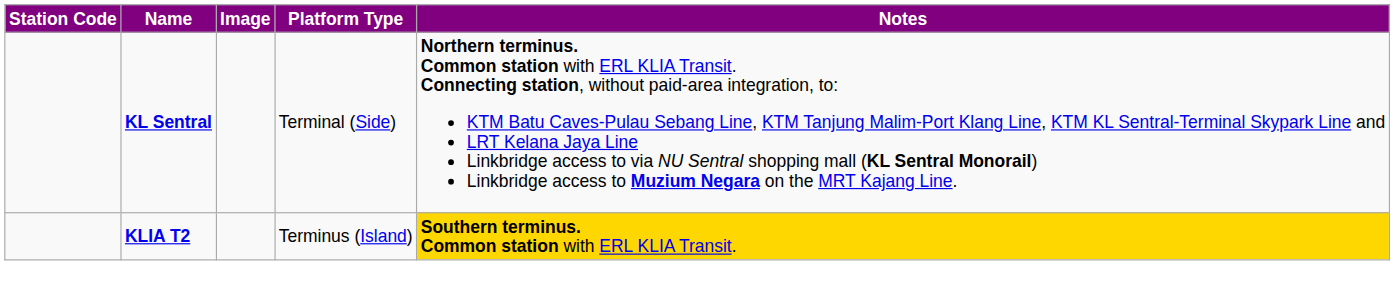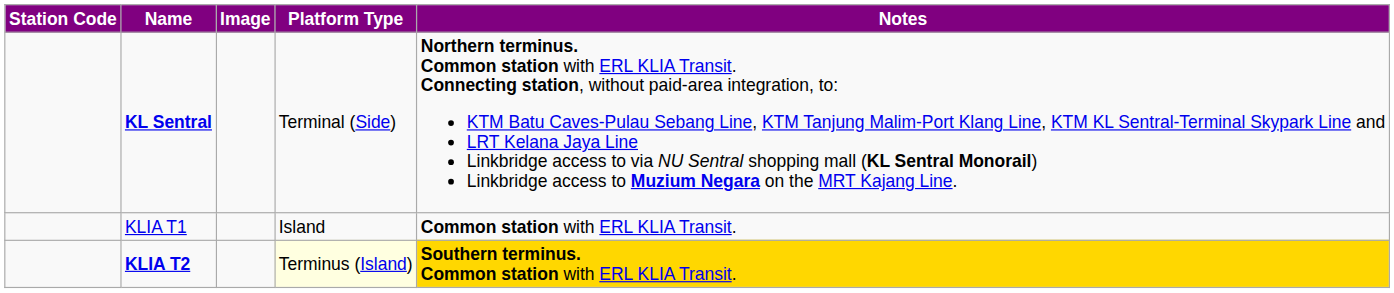+ row: KLIA T1 | Island | Common station with ERL KLIA Transit.
KLIA T2 | Platform Type: no background -> lightyellow background
